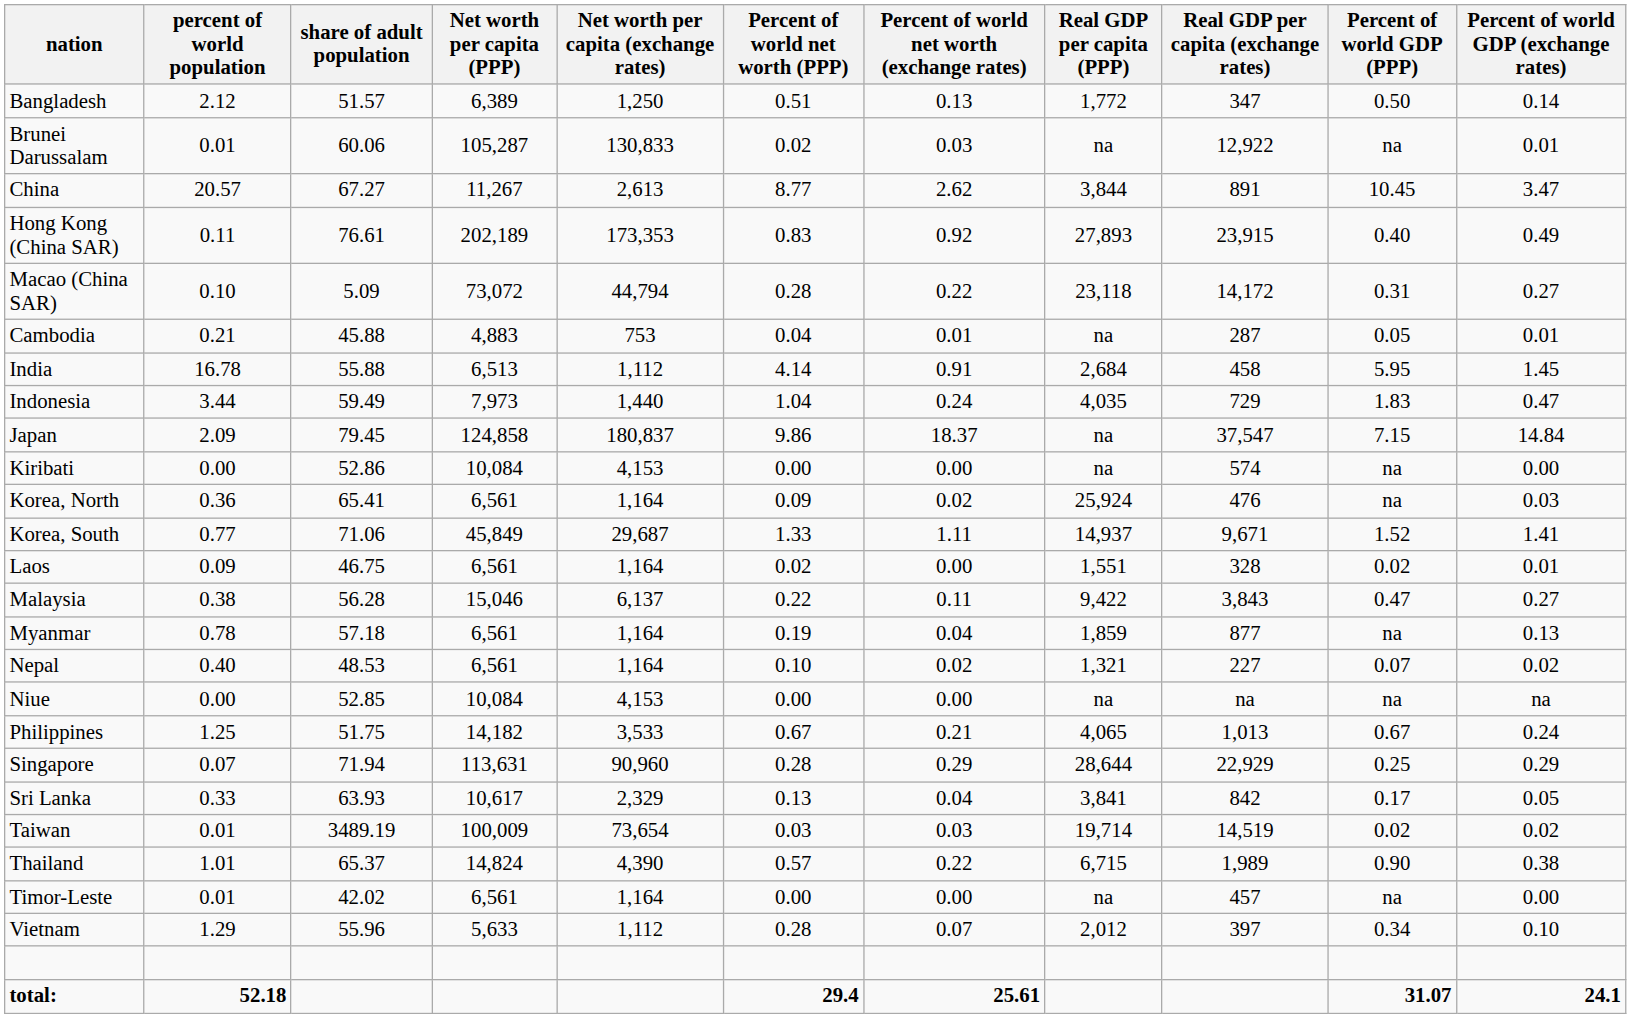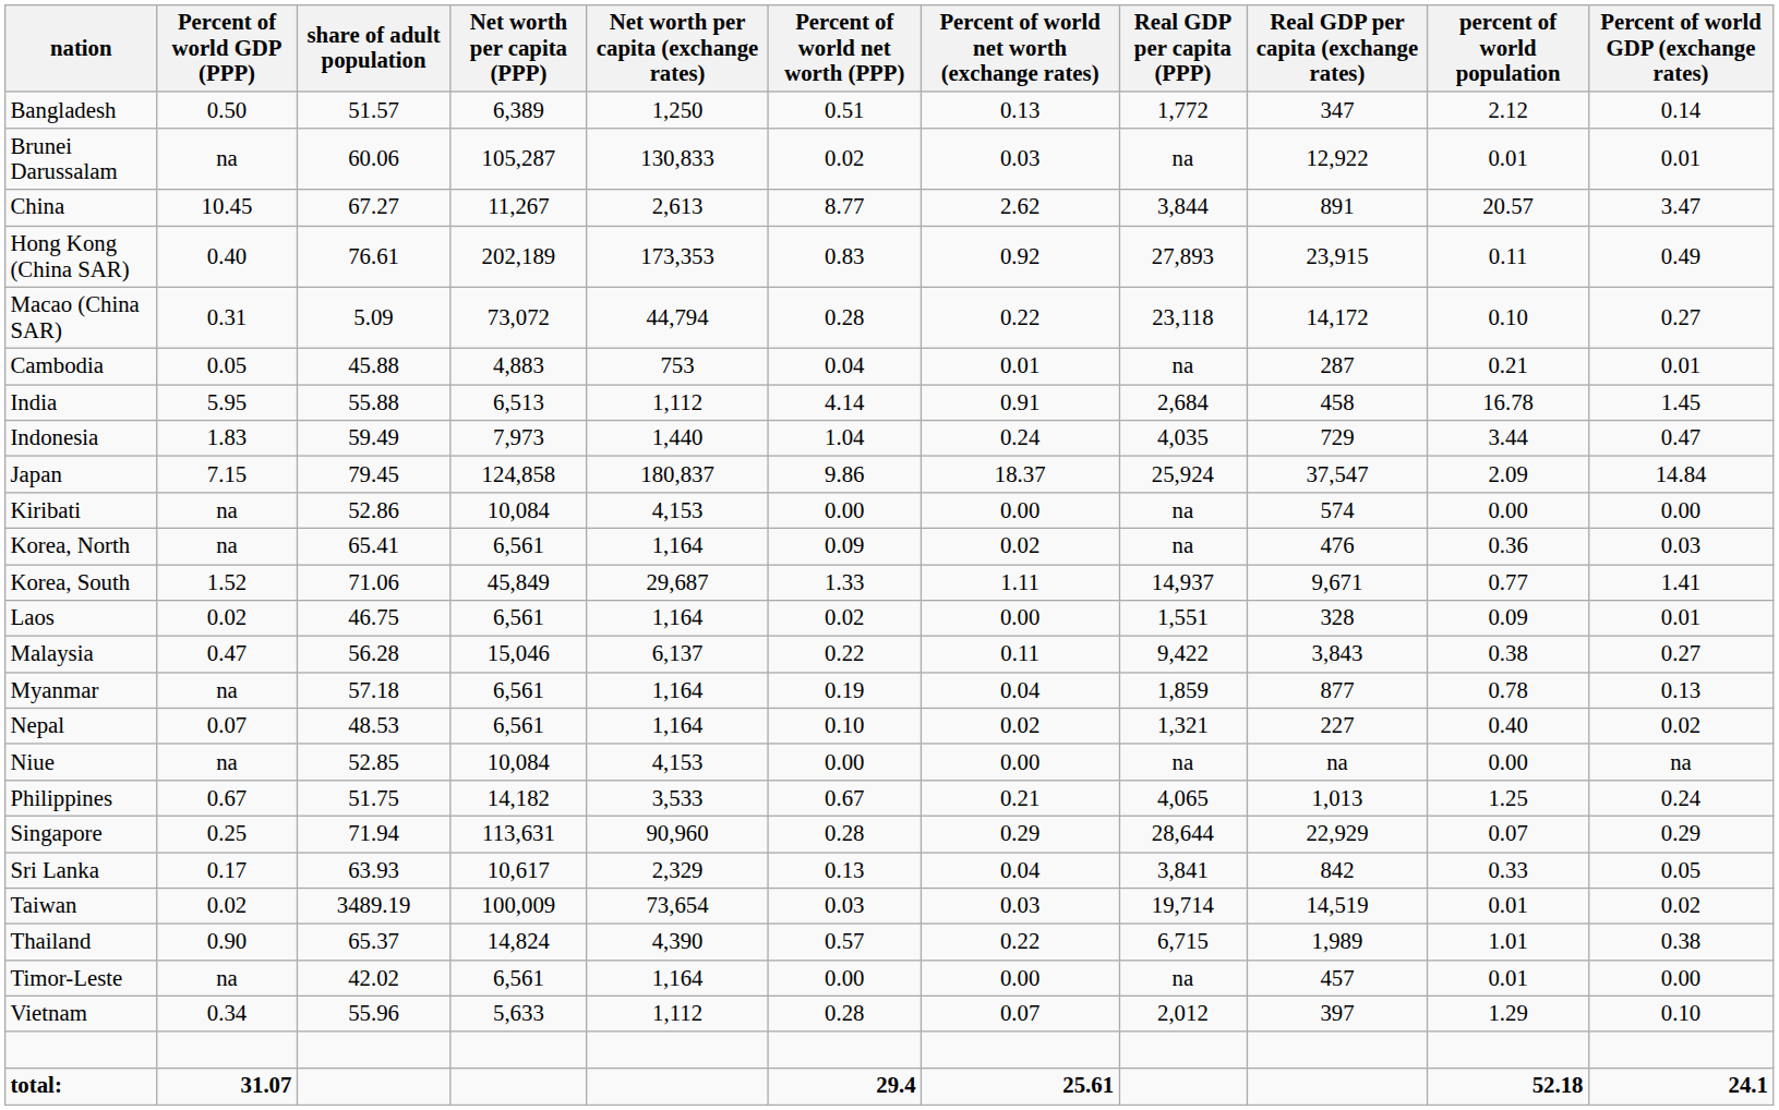columns swapped: percent of world population <-> Percent of world GDP (PPP)
Japan | Real GDP per capita (PPP): na -> 25,924
Korea, North | Real GDP per capita (PPP): 25,924 -> na
